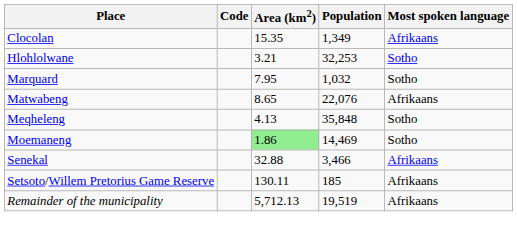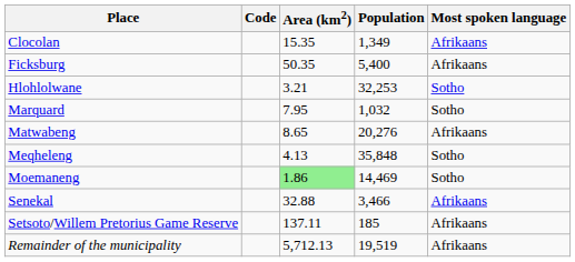+ row: Ficksburg | 50.35 | 5,400 | Afrikaans
Matwabeng | Population: 22,076 -> 20,276
Setsoto/Willem Pretorius Game Reserve | Area (km2): 130.11 -> 137.11
